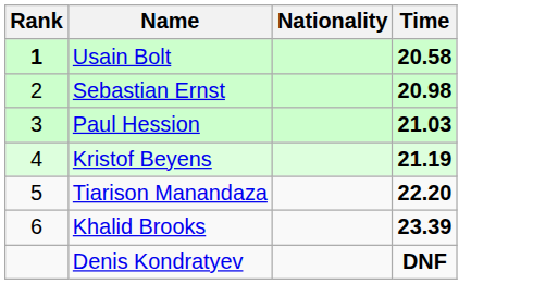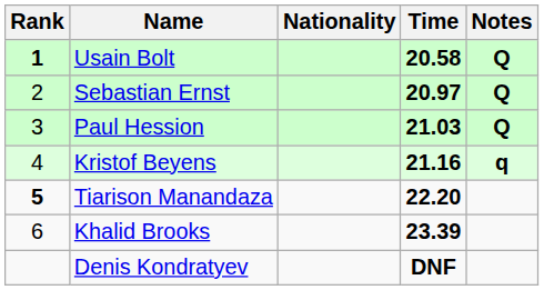+ column: Notes | Q | Q | Q | q
Sebastian Ernst | Time: 20.98 -> 20.97
Kristof Beyens | Time: 21.19 -> 21.16
Tiarison Manandaza | Rank: normal -> bold
